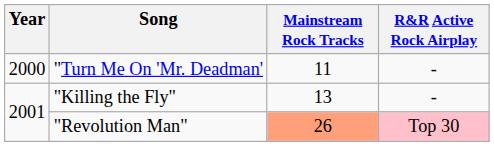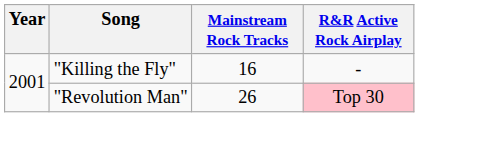- row: 2000 | "Turn Me On 'Mr. Deadman' | 11 | -
"Killing the Fly" | Mainstream Rock Tracks: 13 -> 16
"Revolution Man" | Mainstream Rock Tracks: lightsalmon background -> no background
